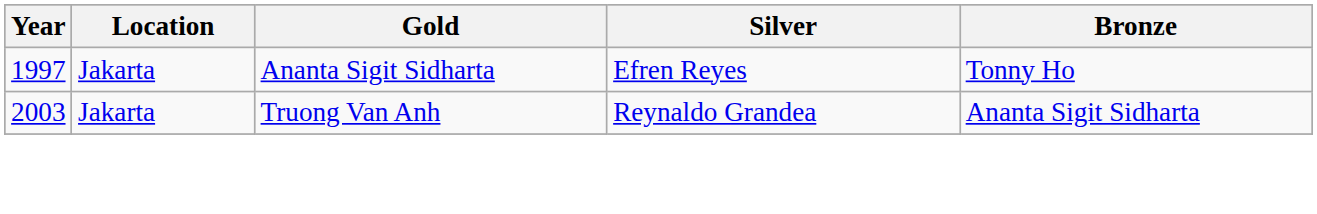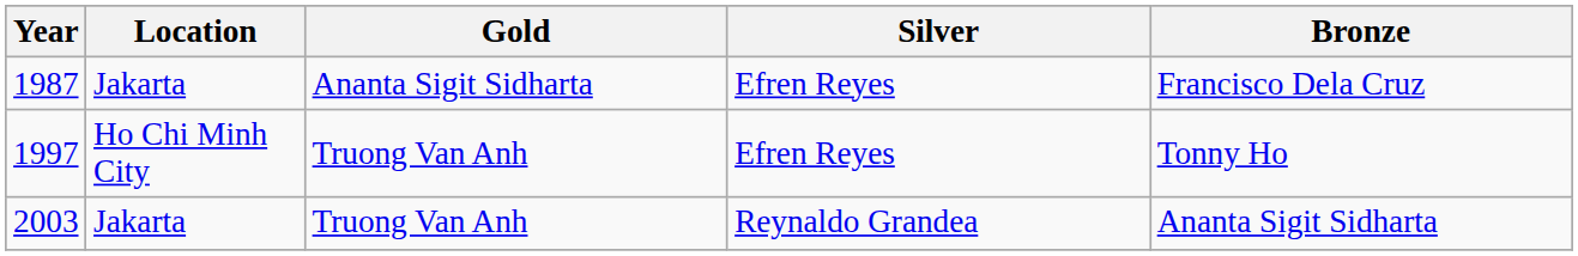+ row: 1987 | Jakarta | Ananta Sigit Sidharta | Efren Reyes | Francisco Dela Cruz
1997 | Location: Jakarta -> Ho Chi Minh City
1997 | Gold: Ananta Sigit Sidharta -> Truong Van Anh
